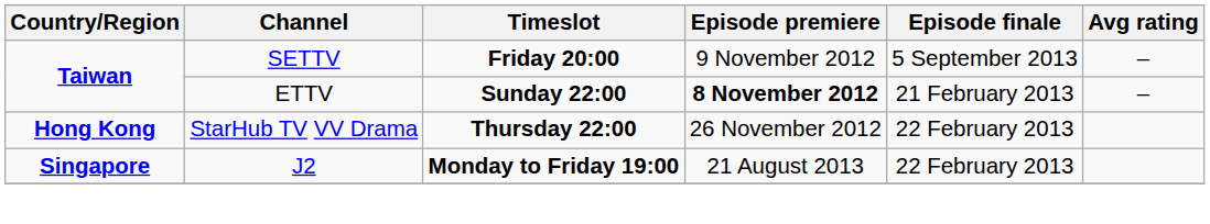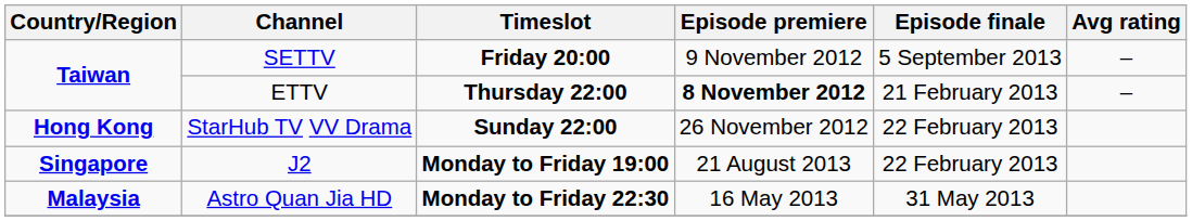ETTV | Timeslot: Sunday 22:00 -> Thursday 22:00
StarHub TV VV Drama | Timeslot: Thursday 22:00 -> Sunday 22:00
+ row: Malaysia | Astro Quan Jia HD | Monday to Friday 22:30 | 16 May 2013 | 31 May 2013
